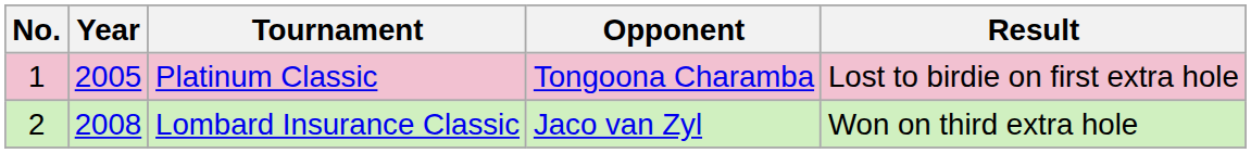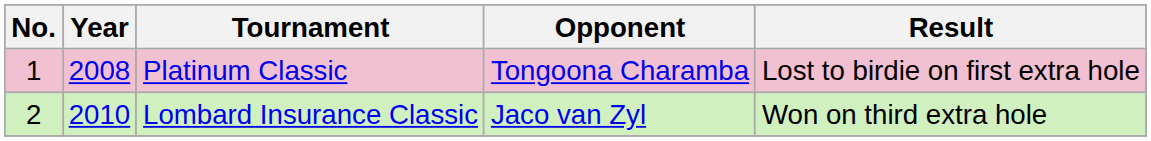Platinum Classic | Year: 2005 -> 2008
Lombard Insurance Classic | Year: 2008 -> 2010
